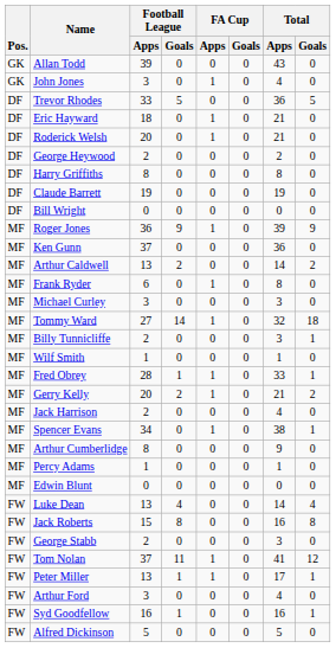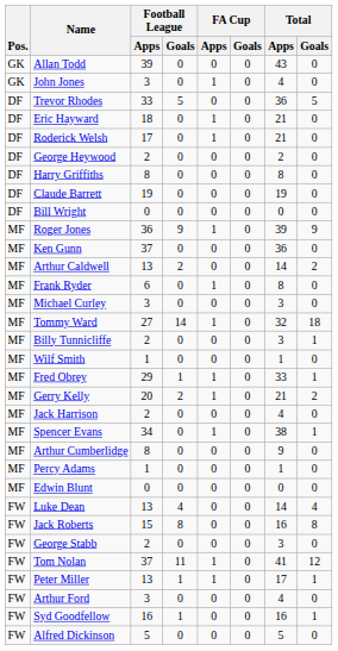Roderick Welsh | Football League / Apps: 20 -> 17
Fred Obrey | Football League / Apps: 28 -> 29
